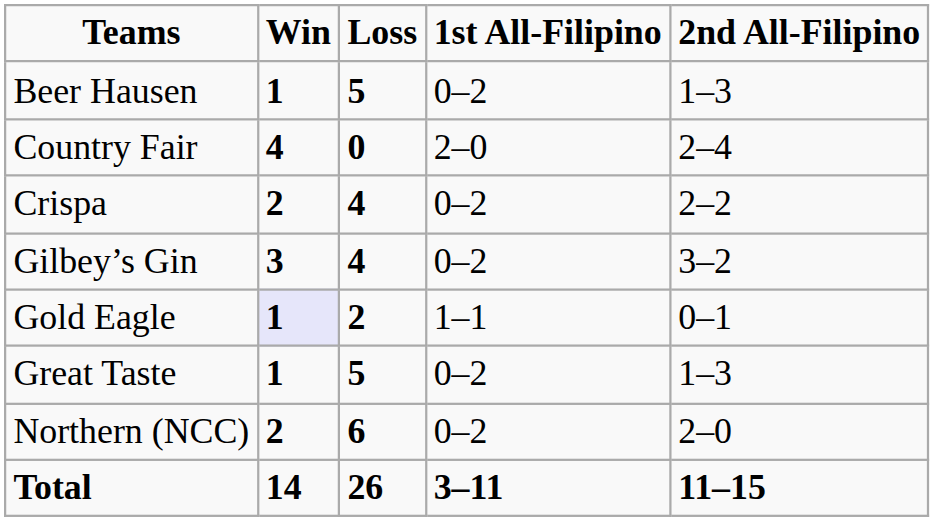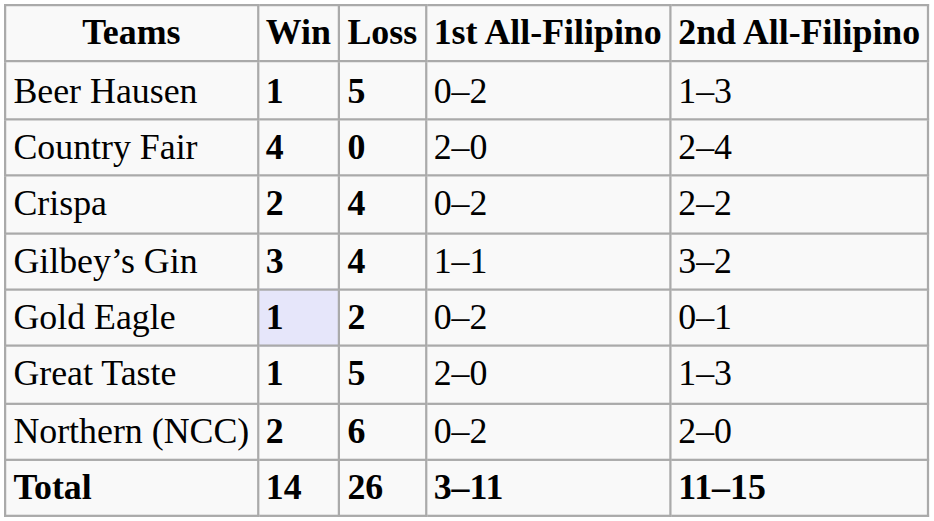Gilbey’s Gin | 1st All-Filipino: 0–2 -> 1–1
Gold Eagle | 1st All-Filipino: 1–1 -> 0–2
Great Taste | 1st All-Filipino: 0–2 -> 2–0
